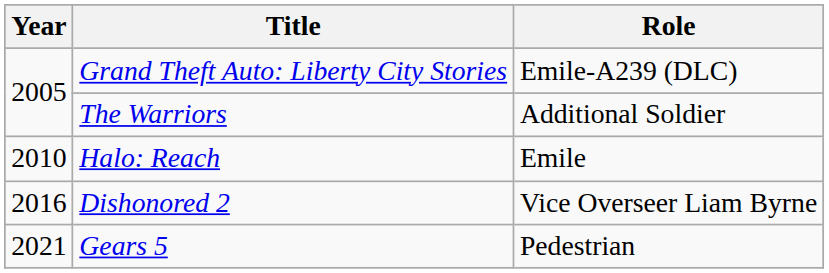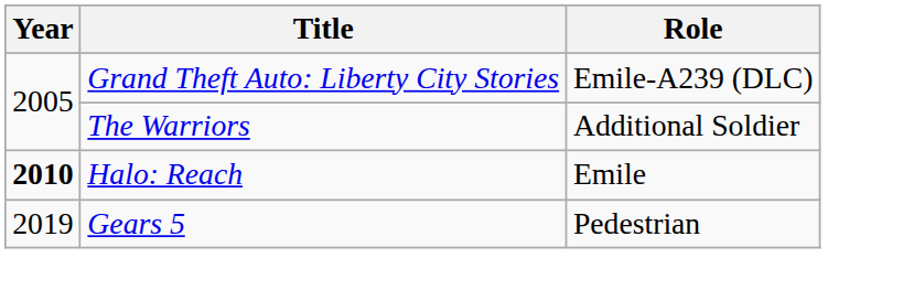Halo: Reach | Year: normal -> bold
- row: 2016 | Dishonored 2 | Vice Overseer Liam Byrne
Gears 5 | Year: 2021 -> 2019
